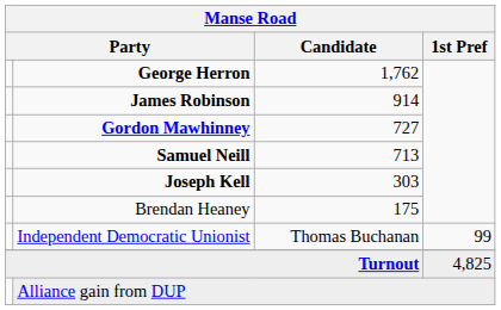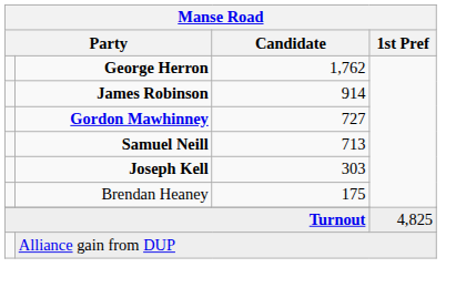- row: Independent Democratic Unionist | Thomas Buchanan | 99
